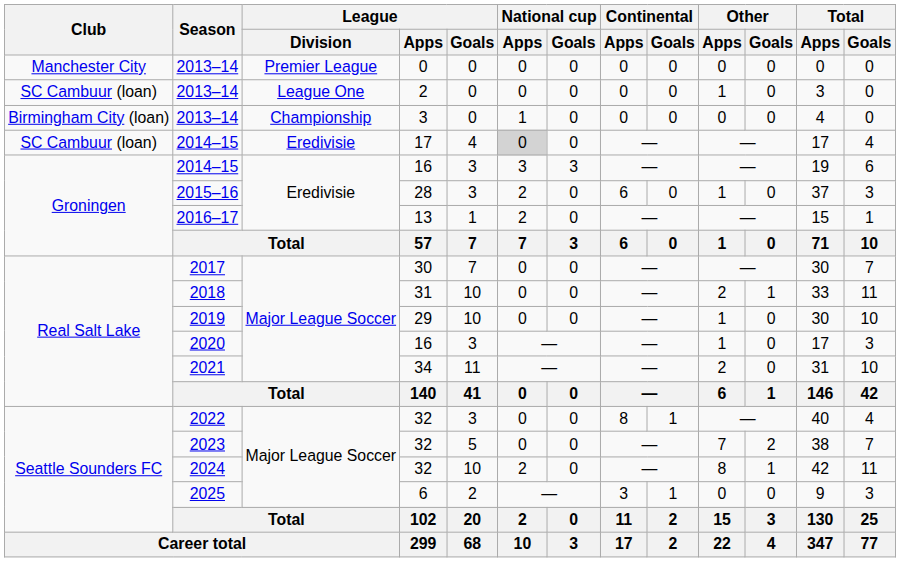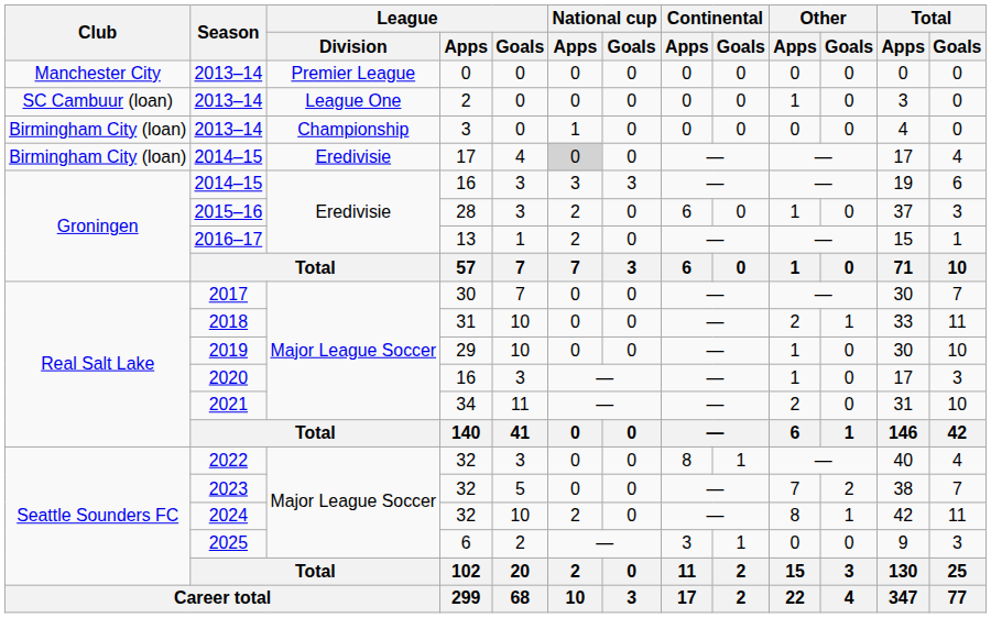2014–15 / 17 | Club: SC Cambuur (loan) -> Birmingham City (loan)
